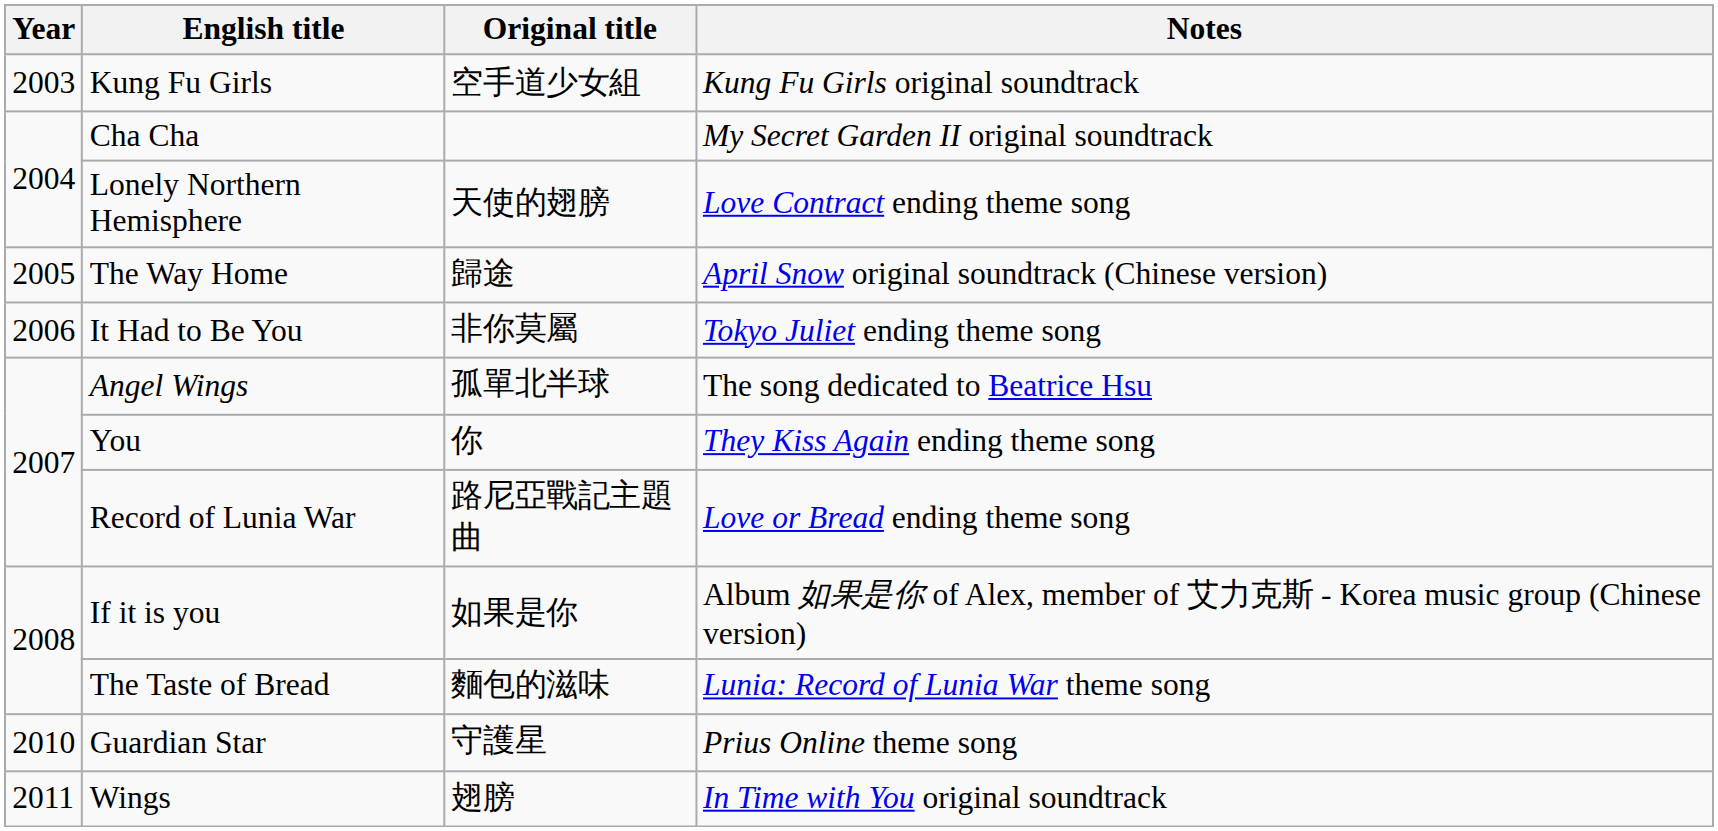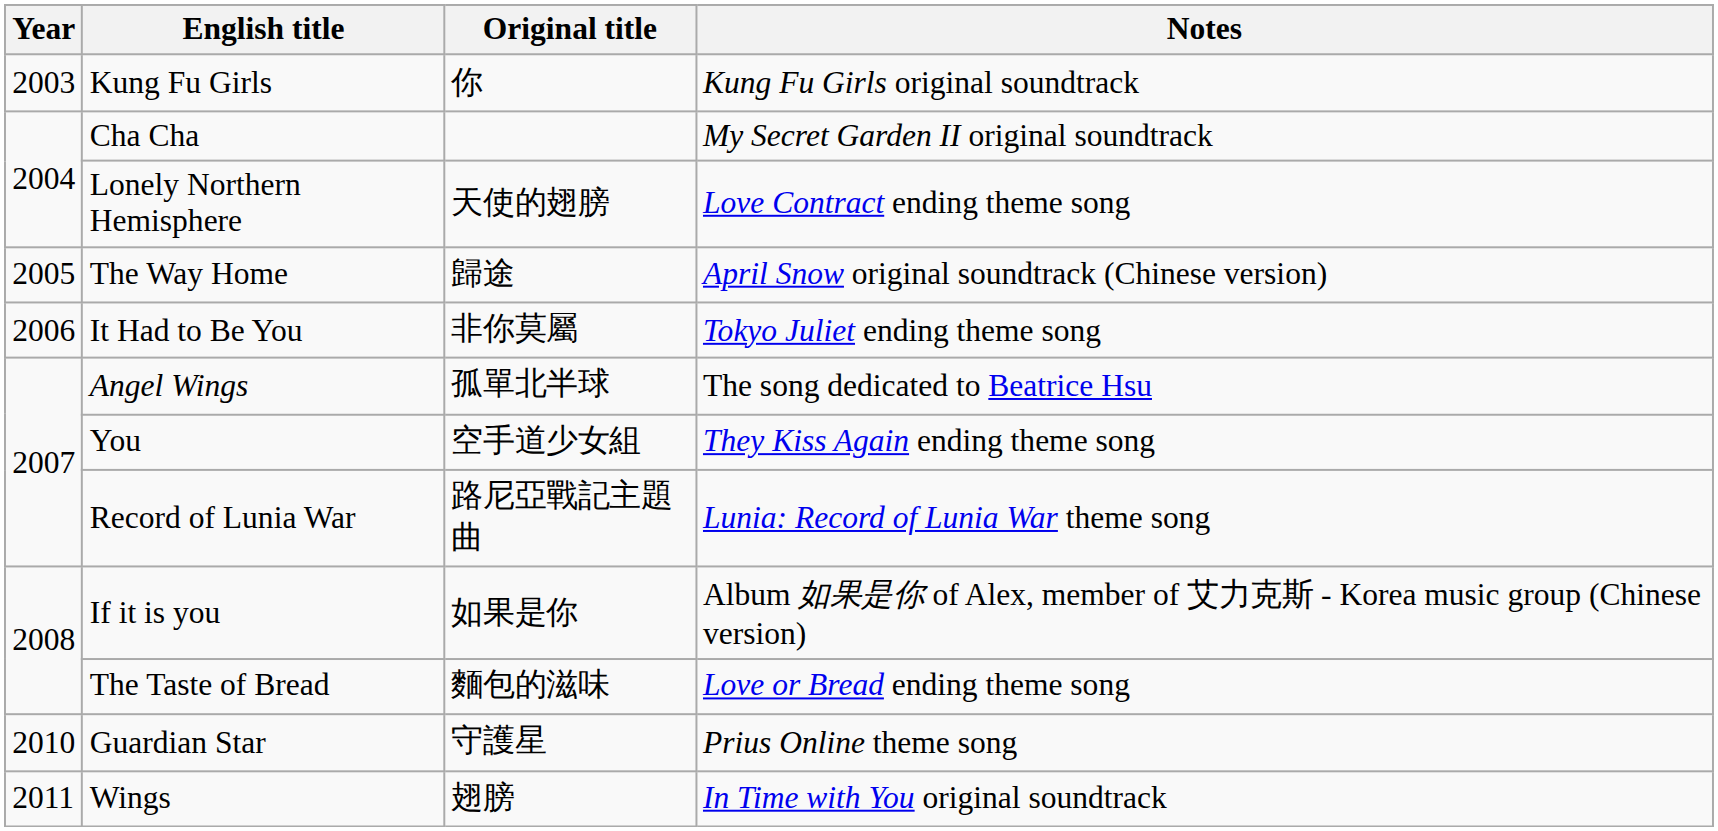Kung Fu Girls | Original title: 空手道少女組 -> 你
You | Original title: 你 -> 空手道少女組
Record of Lunia War | Notes: Love or Bread ending theme song -> Lunia: Record of Lunia War theme song
The Taste of Bread | Notes: Lunia: Record of Lunia War theme song -> Love or Bread ending theme song
